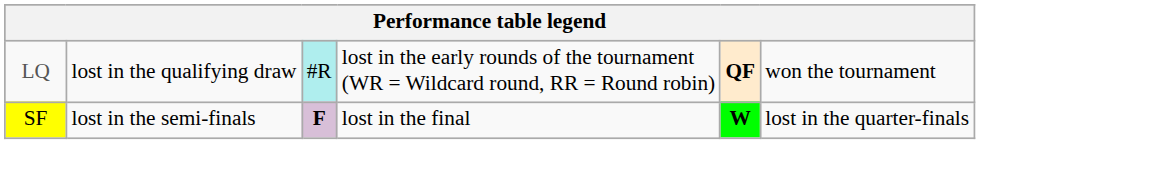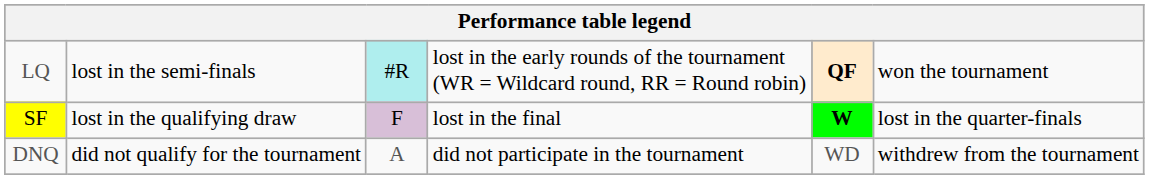LQ | column 2: lost in the qualifying draw -> lost in the semi-finals
SF | column 2: lost in the semi-finals -> lost in the qualifying draw
SF | column 3: bold -> normal
+ row: DNQ | did not qualify for the tournament | A | did not participate in the tournament | WD | withdrew from the tournament
